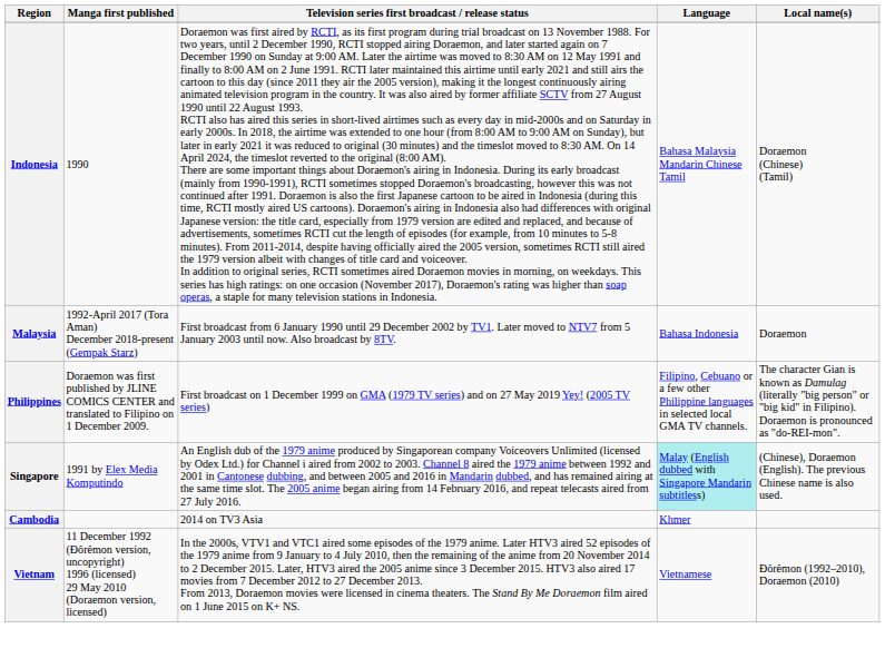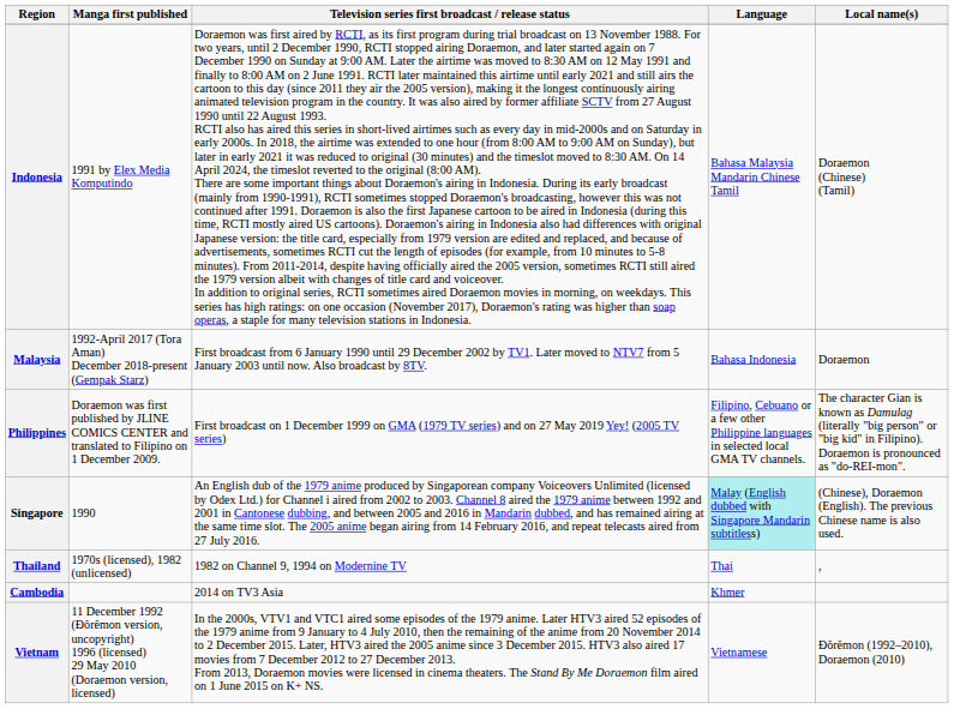Indonesia | Manga first published: 1990 -> 1991 by Elex Media Komputindo
Singapore | Manga first published: 1991 by Elex Media Komputindo -> 1990
+ row: Thailand | 1970s (licensed), 1982 (unlicensed) | 1982 on Channel 9, 1994 on Modernine TV | Thai | ,
